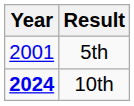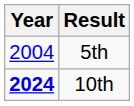5th | Year: 2001 -> 2004
